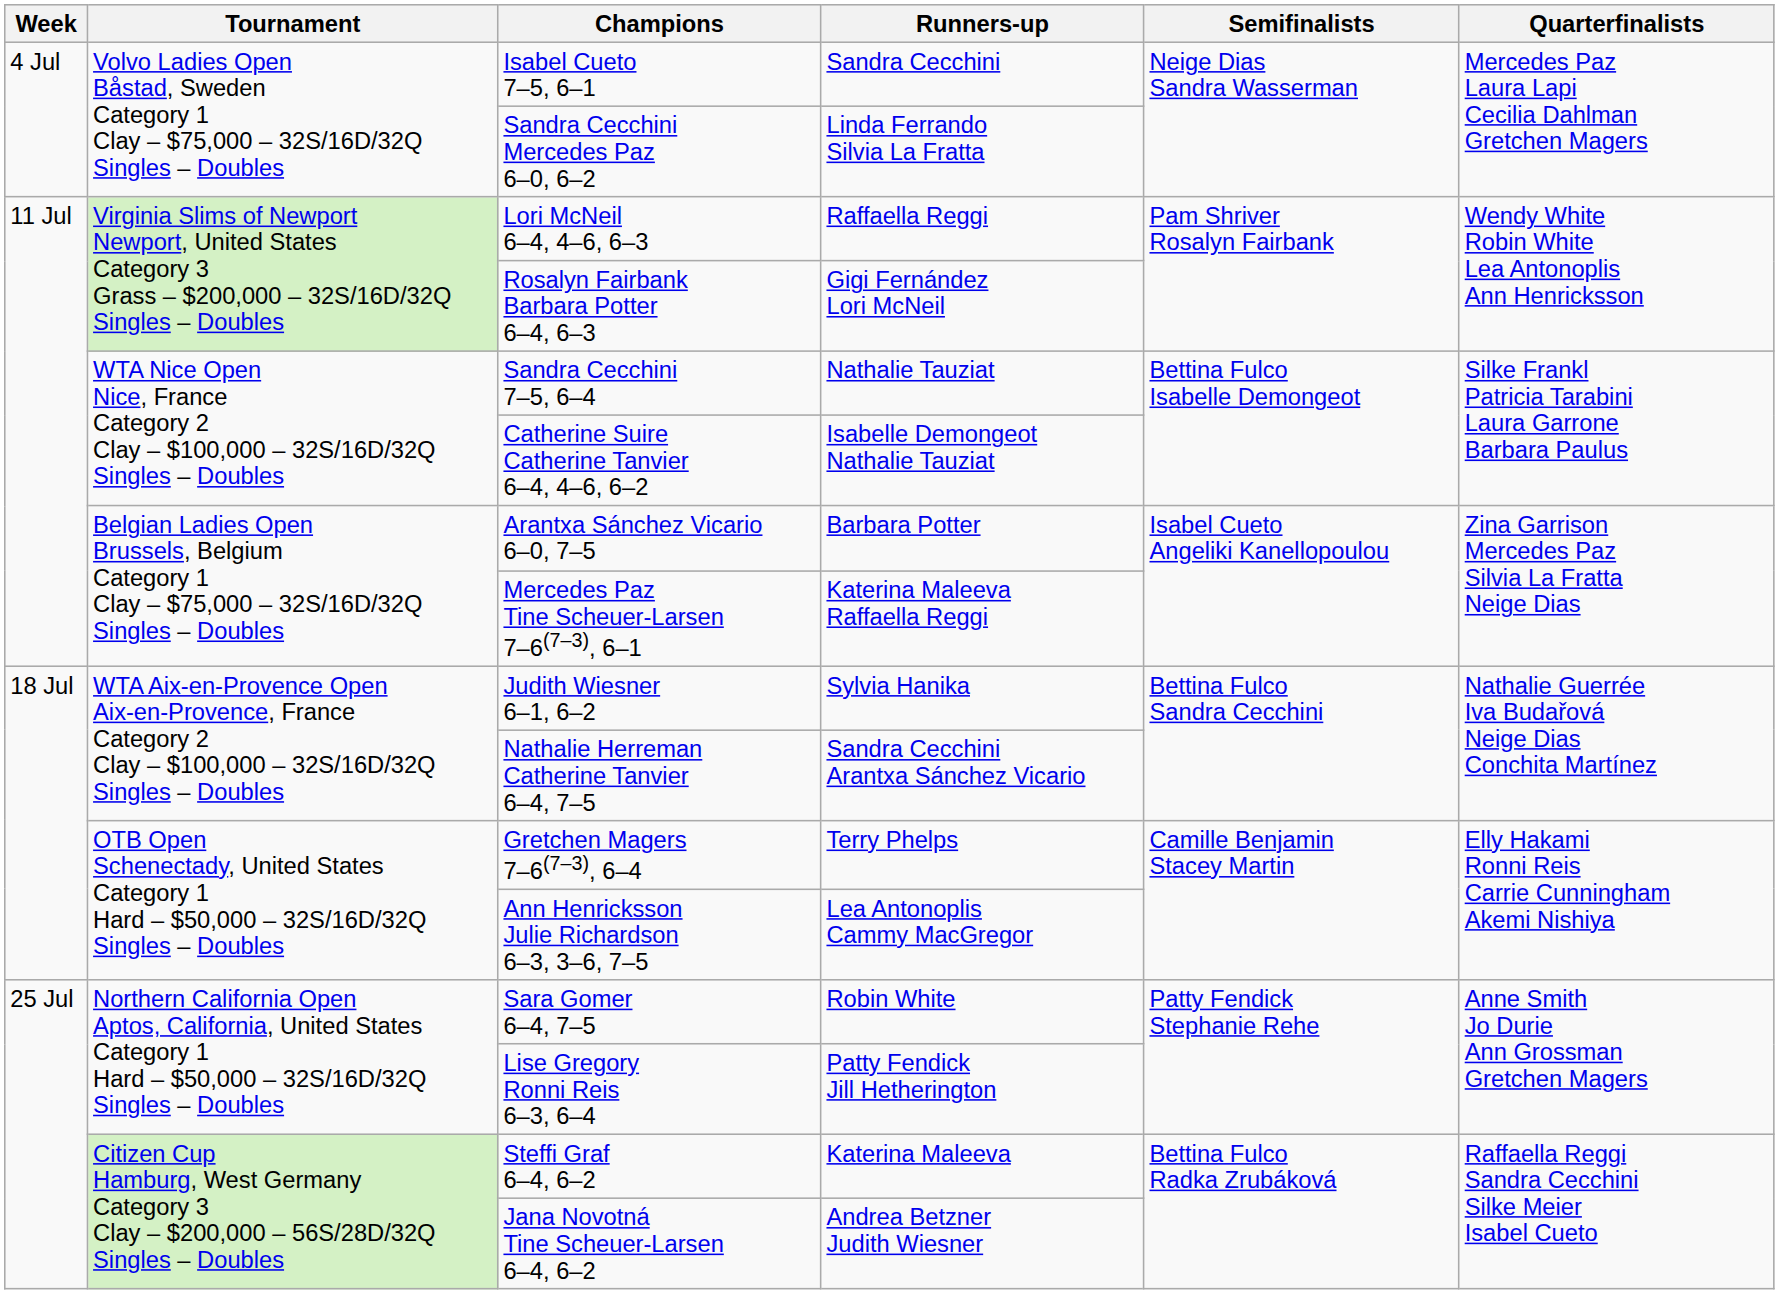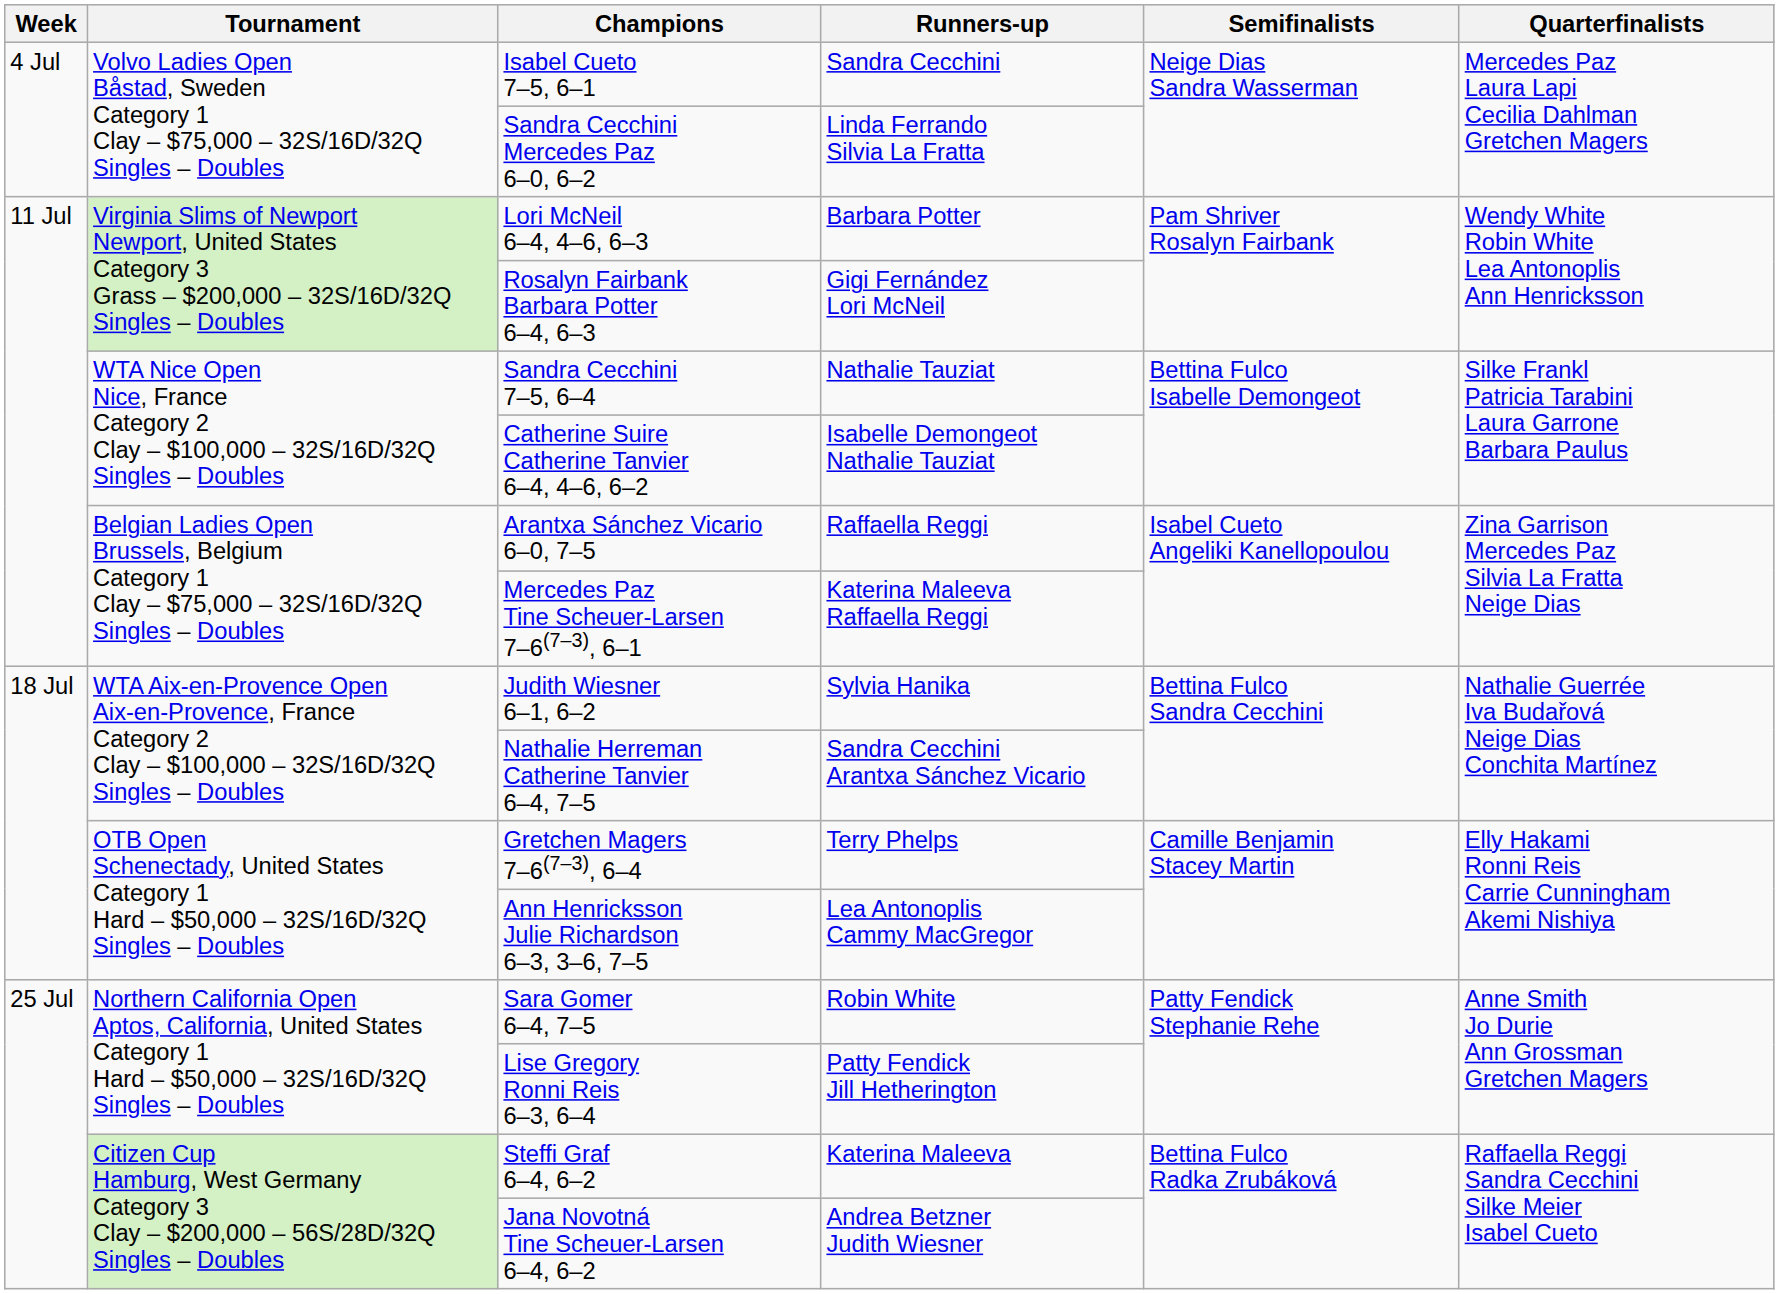Lori McNeil 6–4, 4–6, 6–3 | Runners-up: Raffaella Reggi -> Barbara Potter
Arantxa Sánchez Vicario 6–0, 7–5 | Runners-up: Barbara Potter -> Raffaella Reggi
